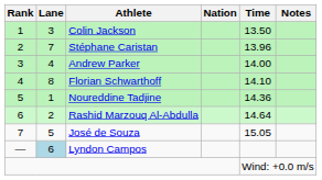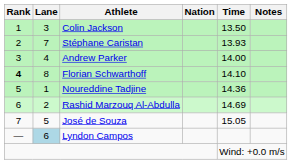Stéphane Caristan | Time: 13.96 -> 13.93
Florian Schwarthoff | Rank: normal -> bold
Rashid Marzouq Al-Abdulla | Time: 14.64 -> 14.69
